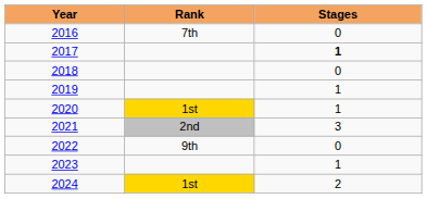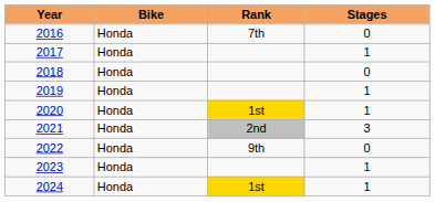+ column: Bike | Honda | Honda | Honda | Honda | Honda | Honda | Honda | Honda | Honda
2017 | Stages: bold -> normal
2024 | Stages: 2 -> 1
